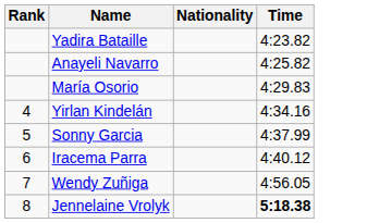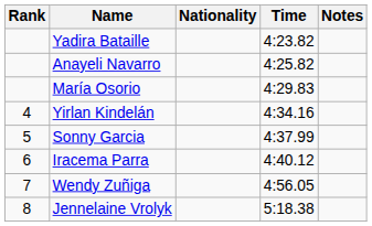+ column: Notes
Jennelaine Vrolyk | Time: bold -> normal
